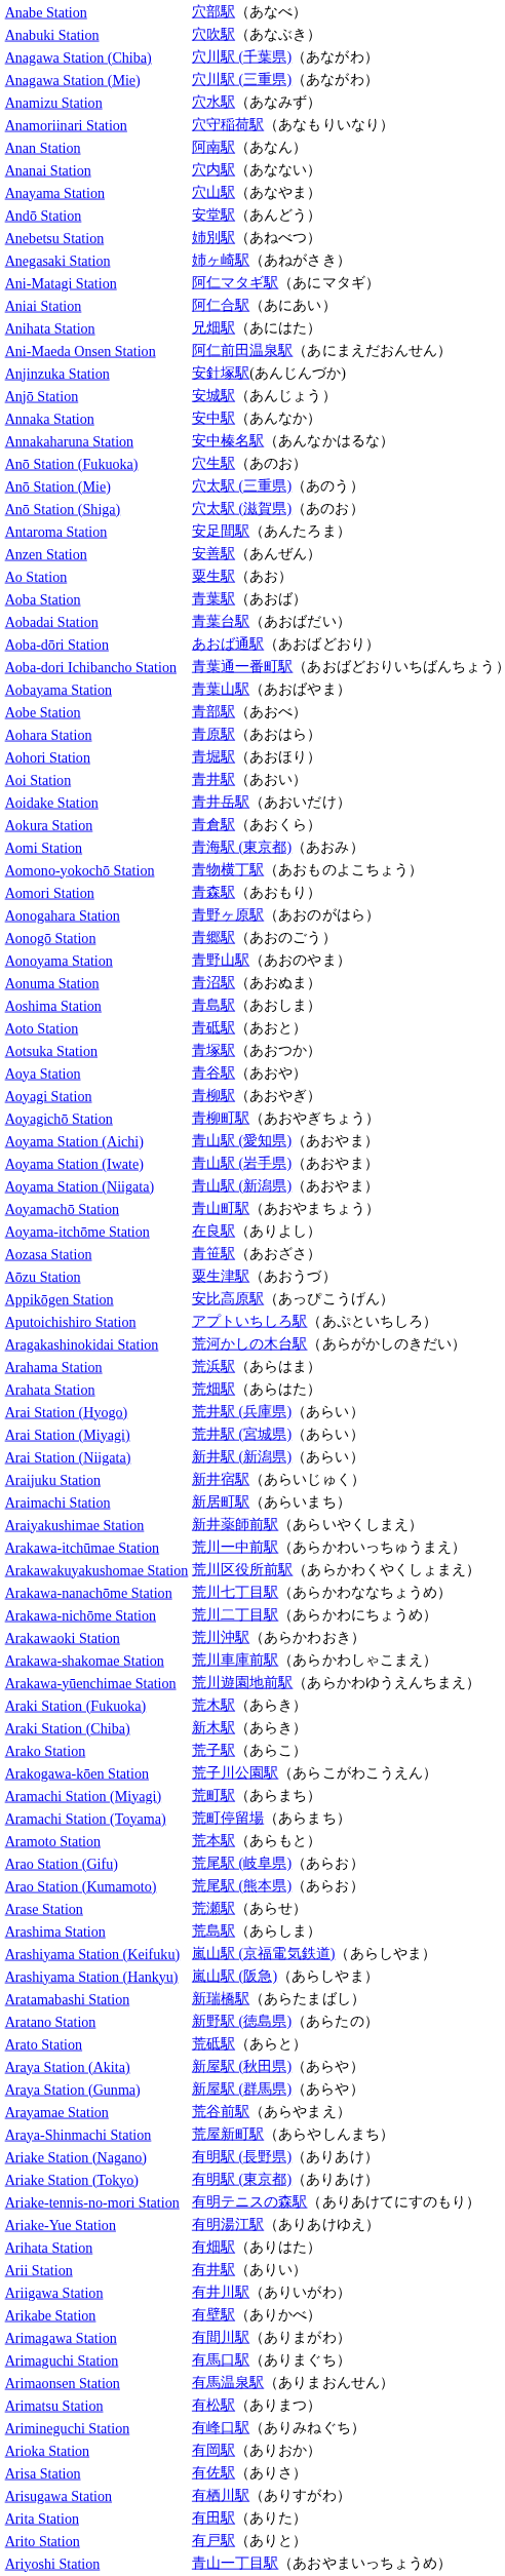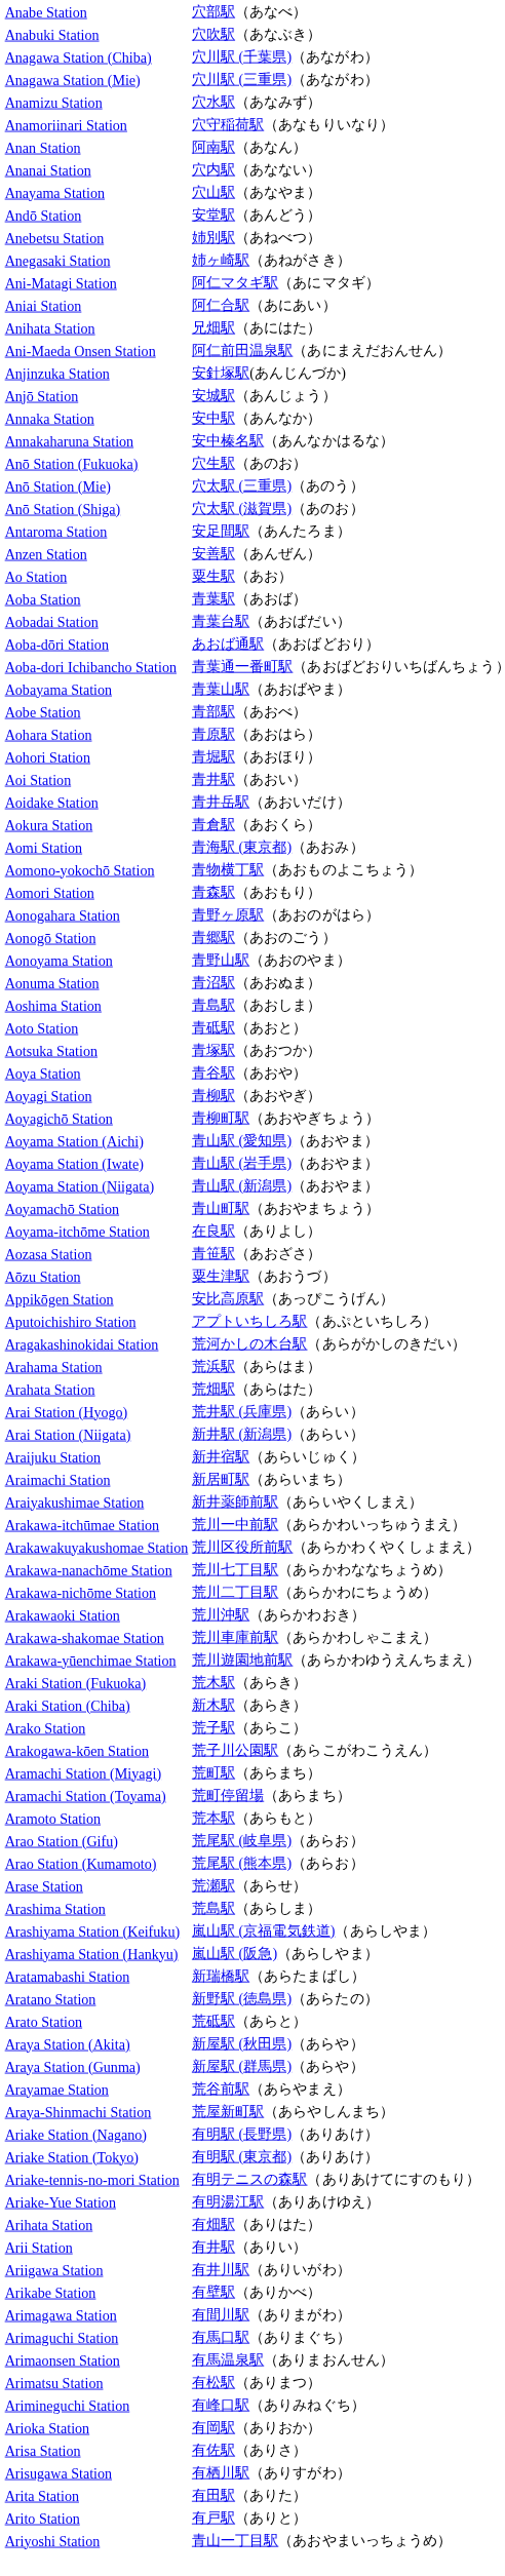- row: Arai Station (Miyagi) | 荒井駅 (宮城県)（あらい）
